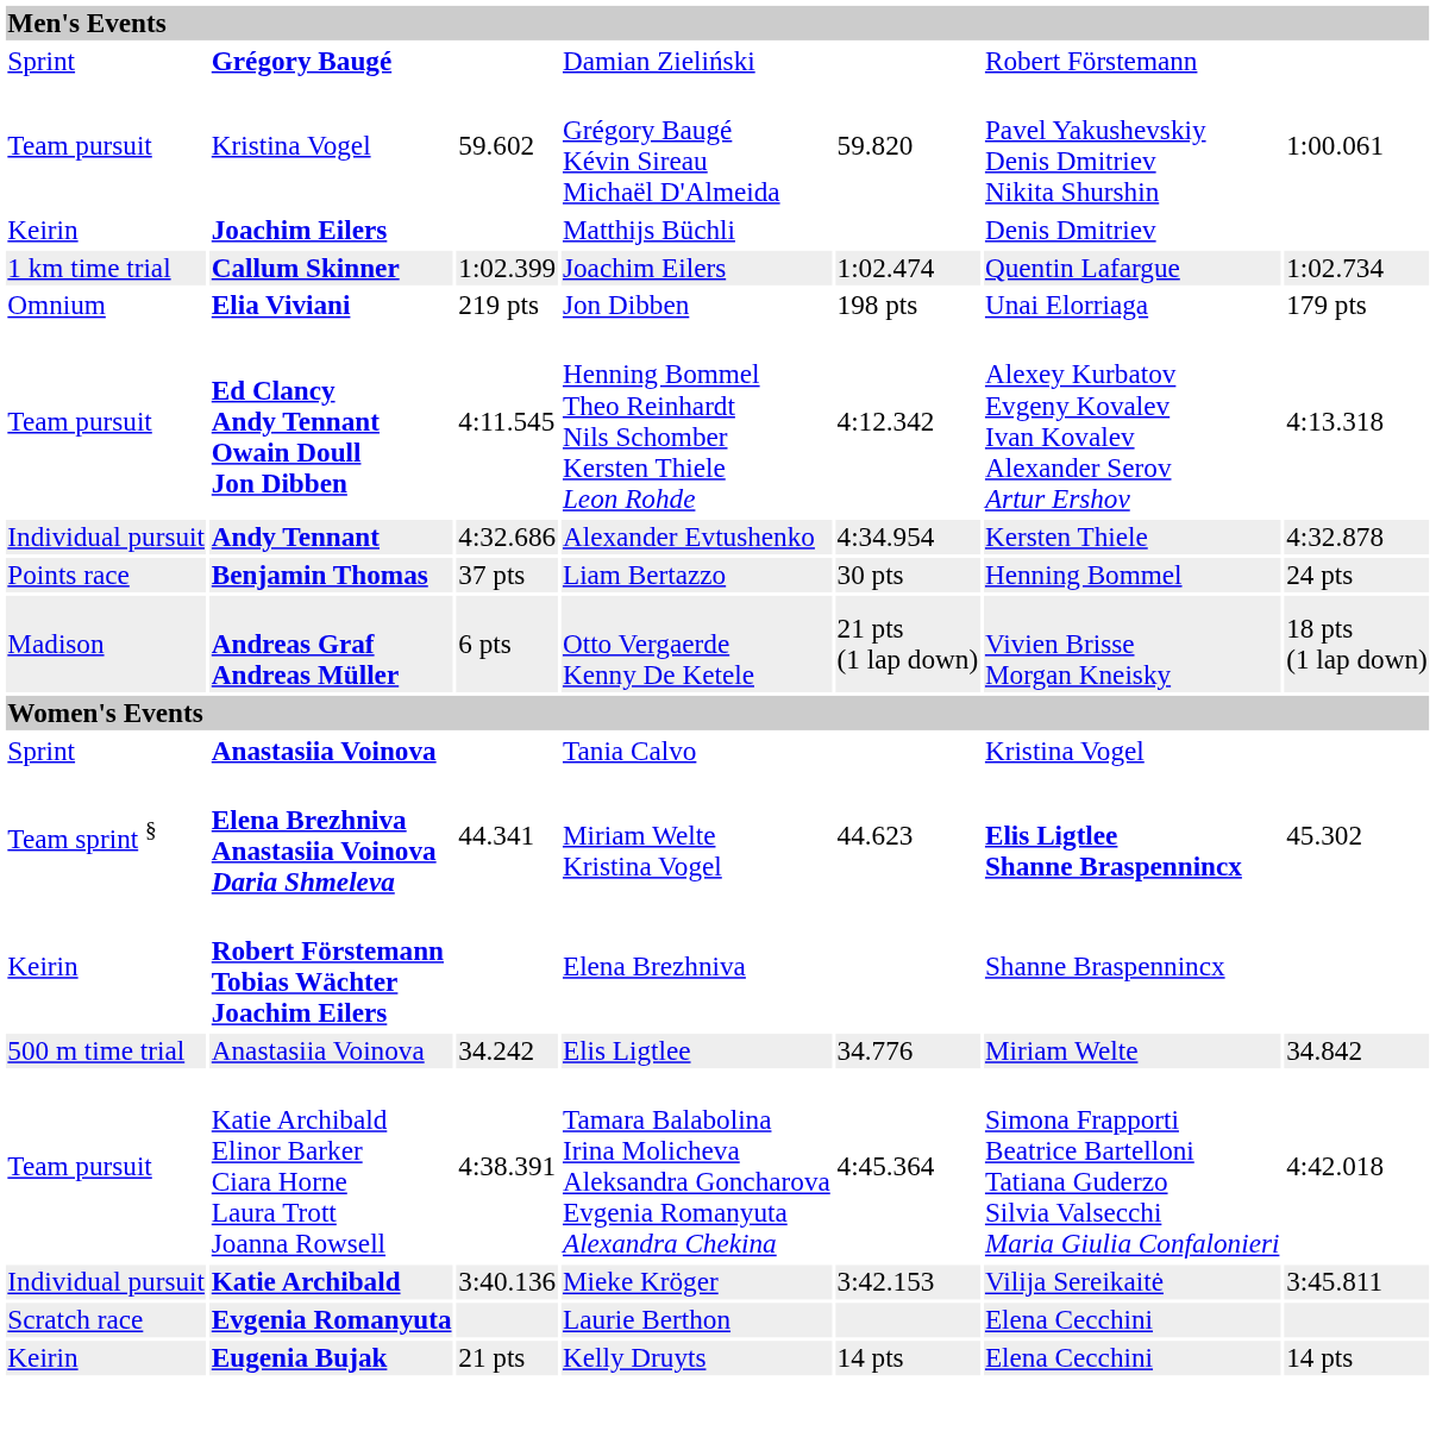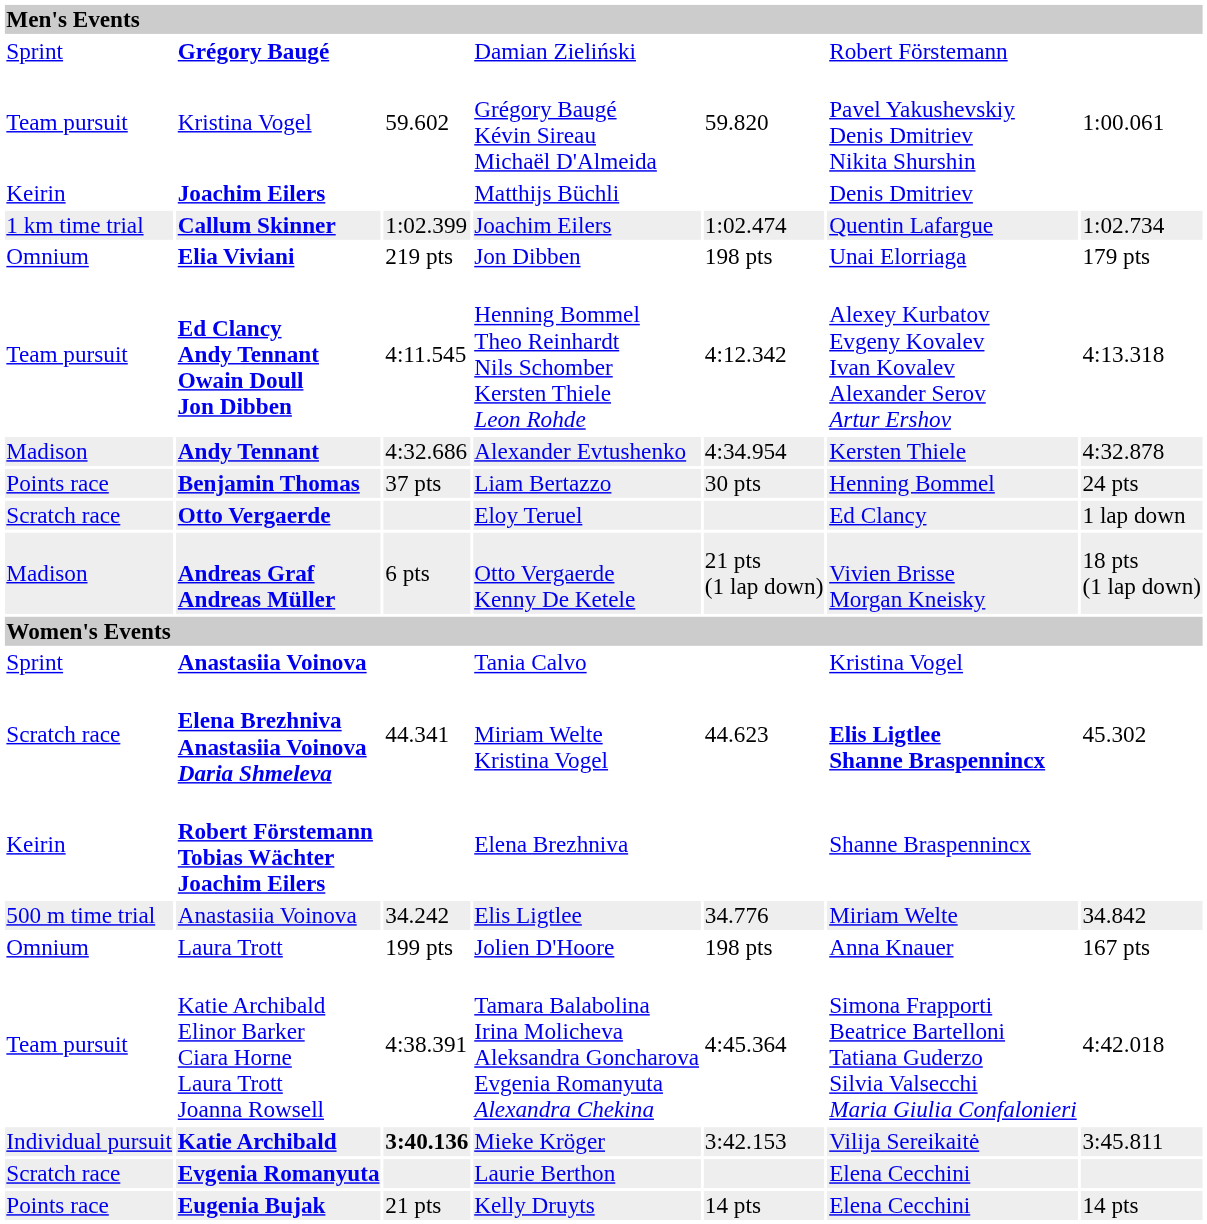Alexander Evtushenko | column 1: Individual pursuit -> Madison
+ row: Scratch race | Otto Vergaerde | Eloy Teruel | Ed Clancy | 1 lap down
Miriam Welte Kristina Vogel | column 1: Team sprint § -> Scratch race
+ row: Omnium | Laura Trott | 199 pts | Jolien D'Hoore | 198 pts | Anna Knauer | 167 pts
Mieke Kröger | column 3: normal -> bold
Kelly Druyts | column 1: Keirin -> Points race
